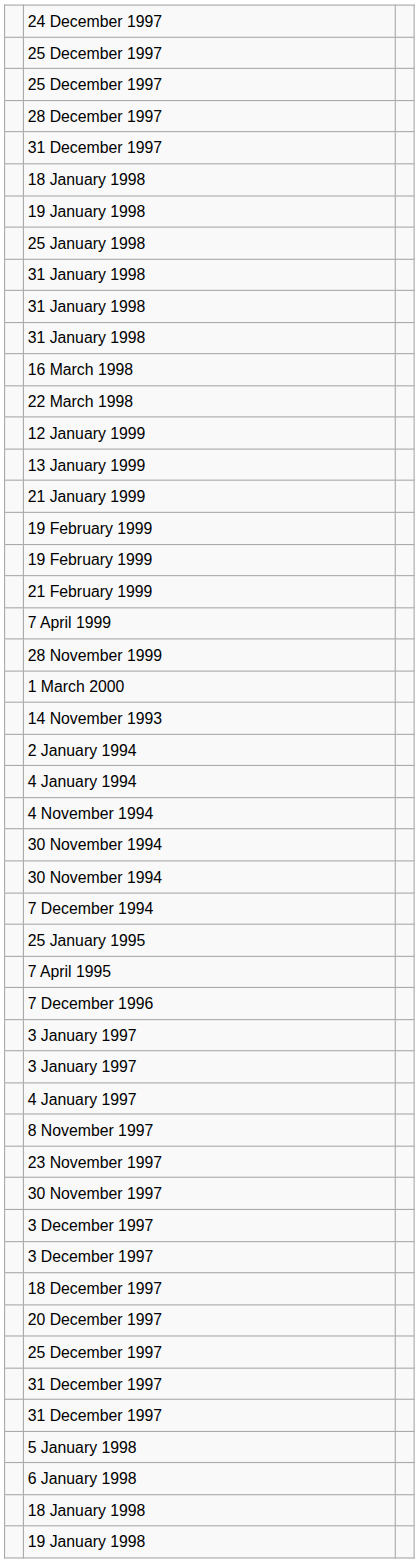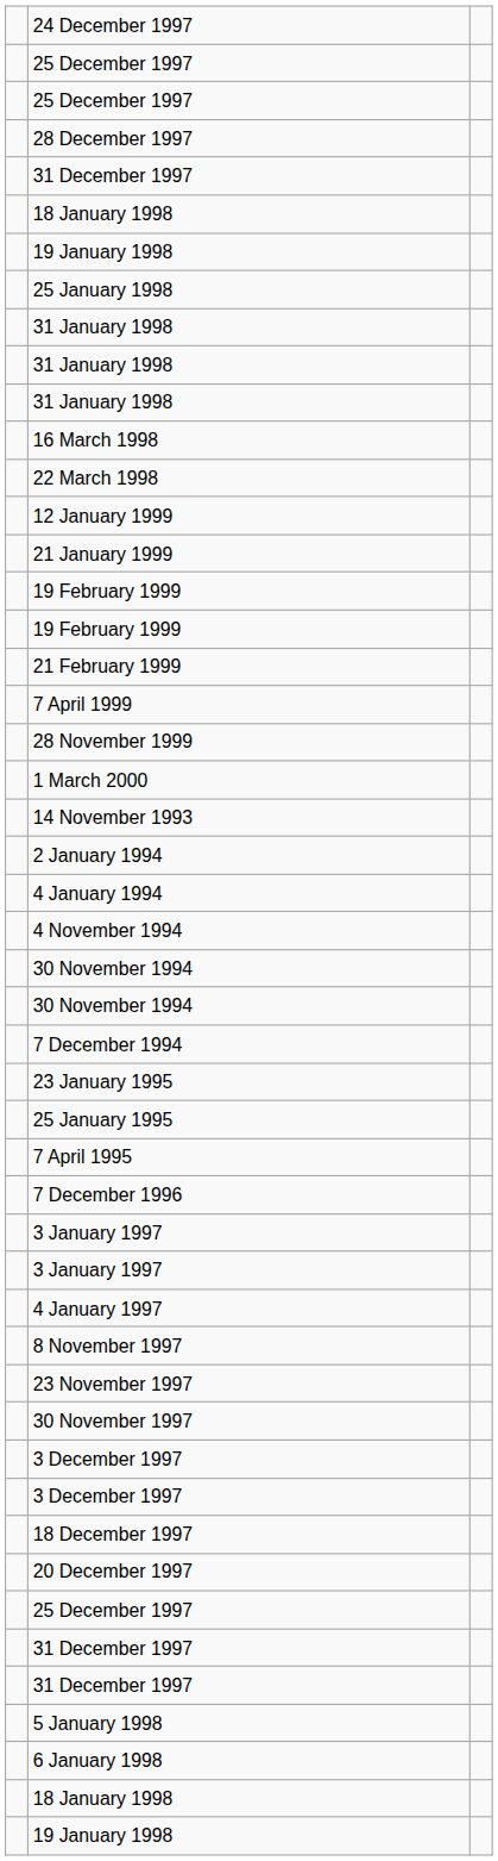- row: 13 January 1999
+ row: 23 January 1995
